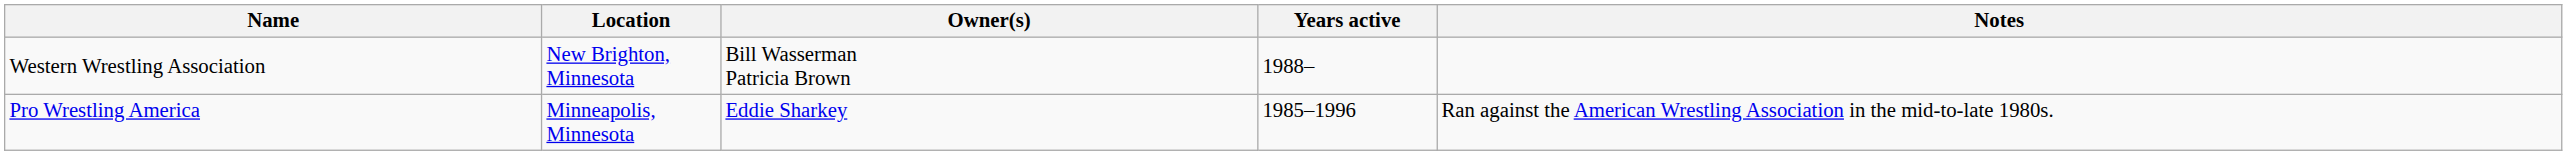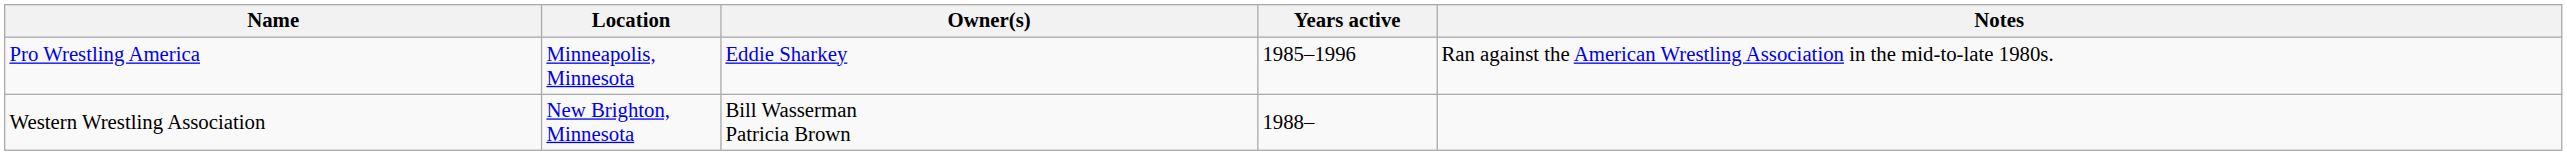rows swapped: Pro Wrestling America <-> Western Wrestling Association
